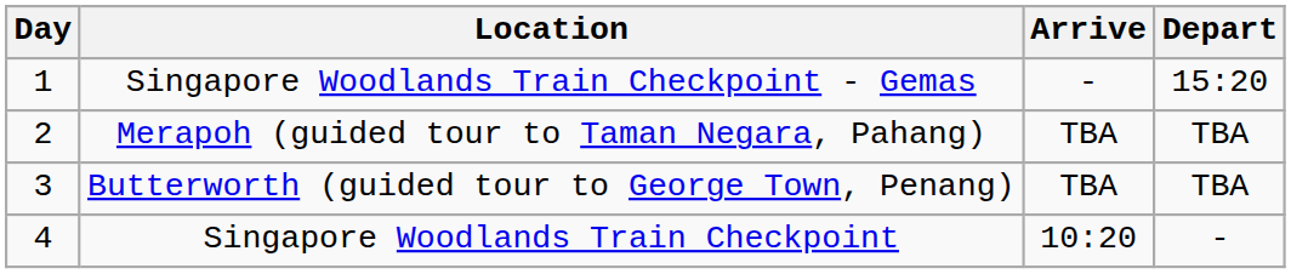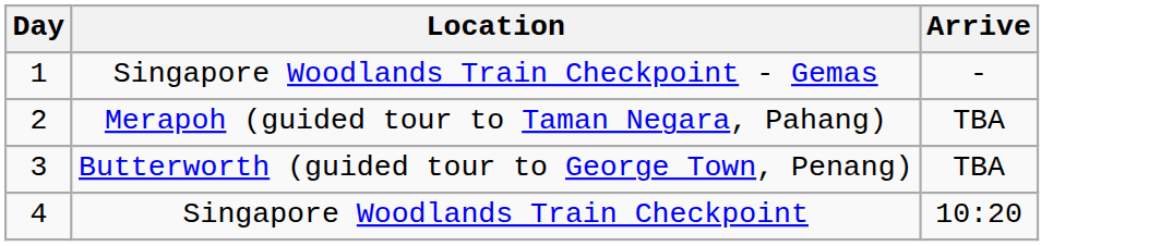- column: Depart | 15:20 | TBA | TBA | -
